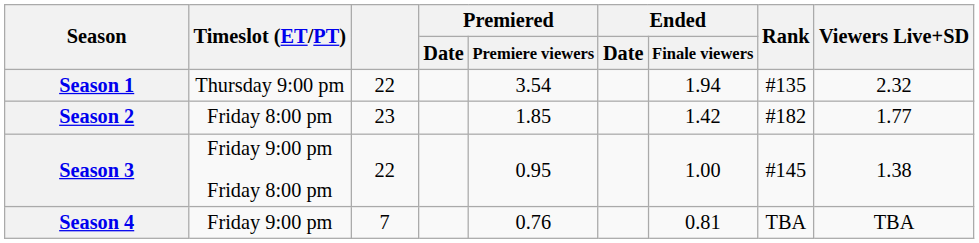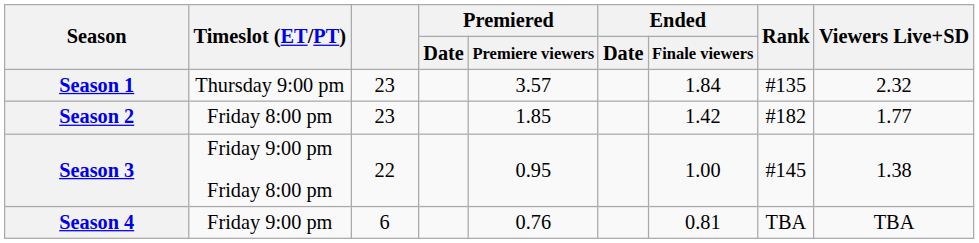Season 1 | column 3: 22 -> 23
Season 1 | Premiered / Premiere viewers: 3.54 -> 3.57
Season 1 | Ended / Finale viewers: 1.94 -> 1.84
Season 4 | column 3: 7 -> 6
